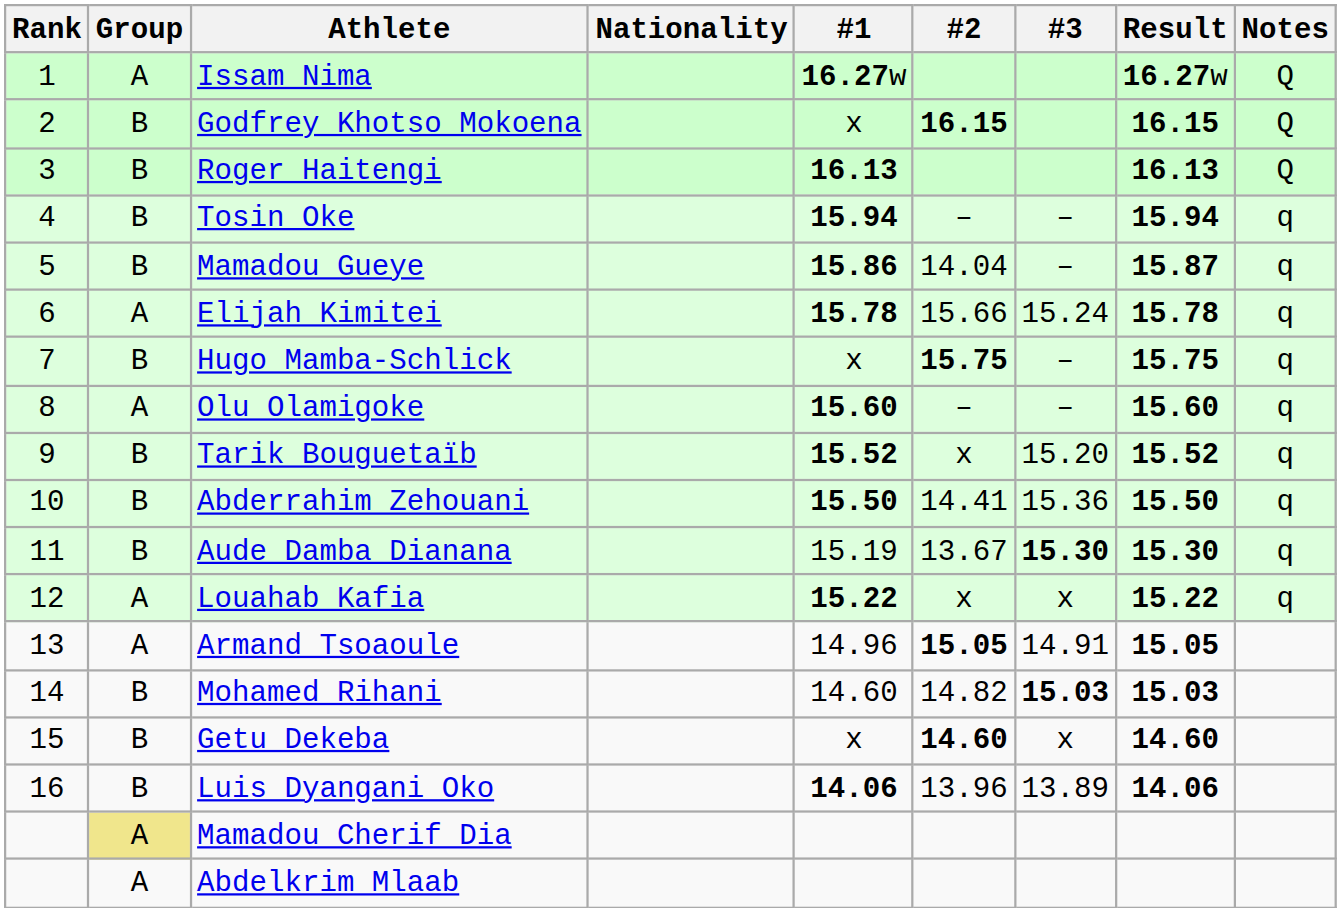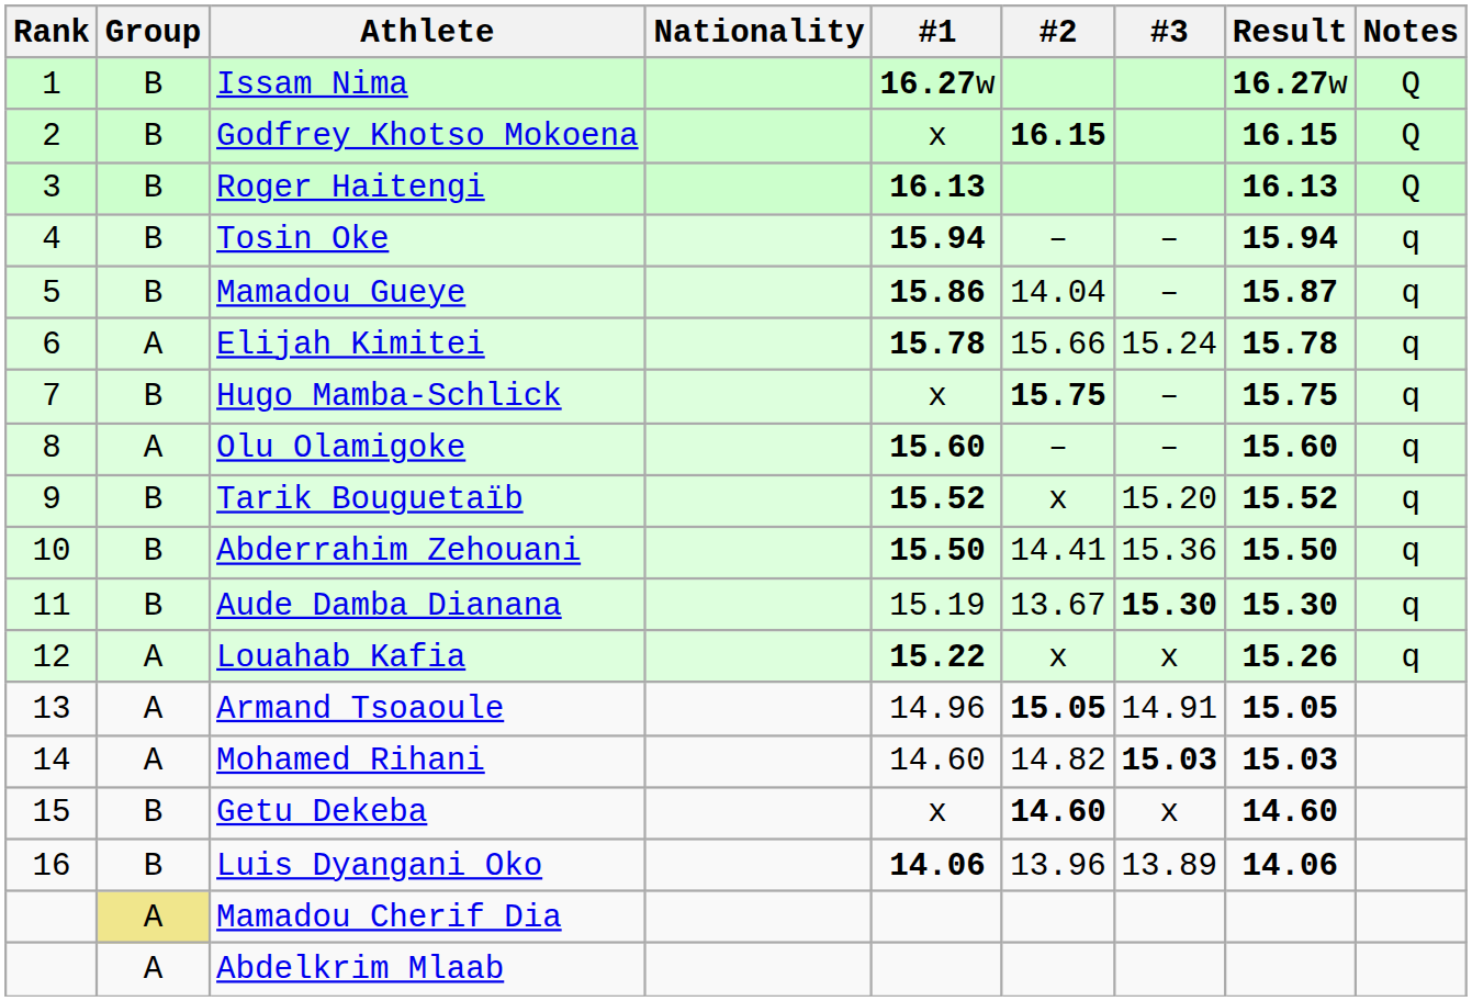Issam Nima | Group: A -> B
Louahab Kafia | Result: 15.22 -> 15.26
Mohamed Rihani | Group: B -> A
